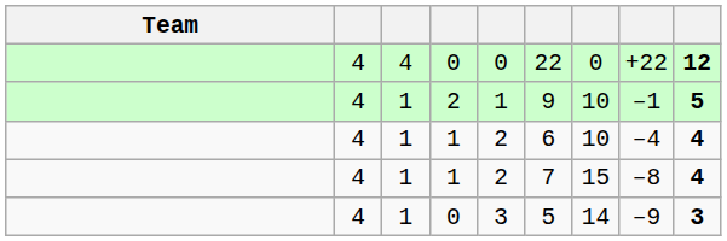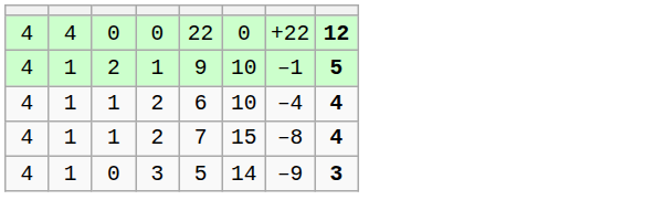- column: Team
